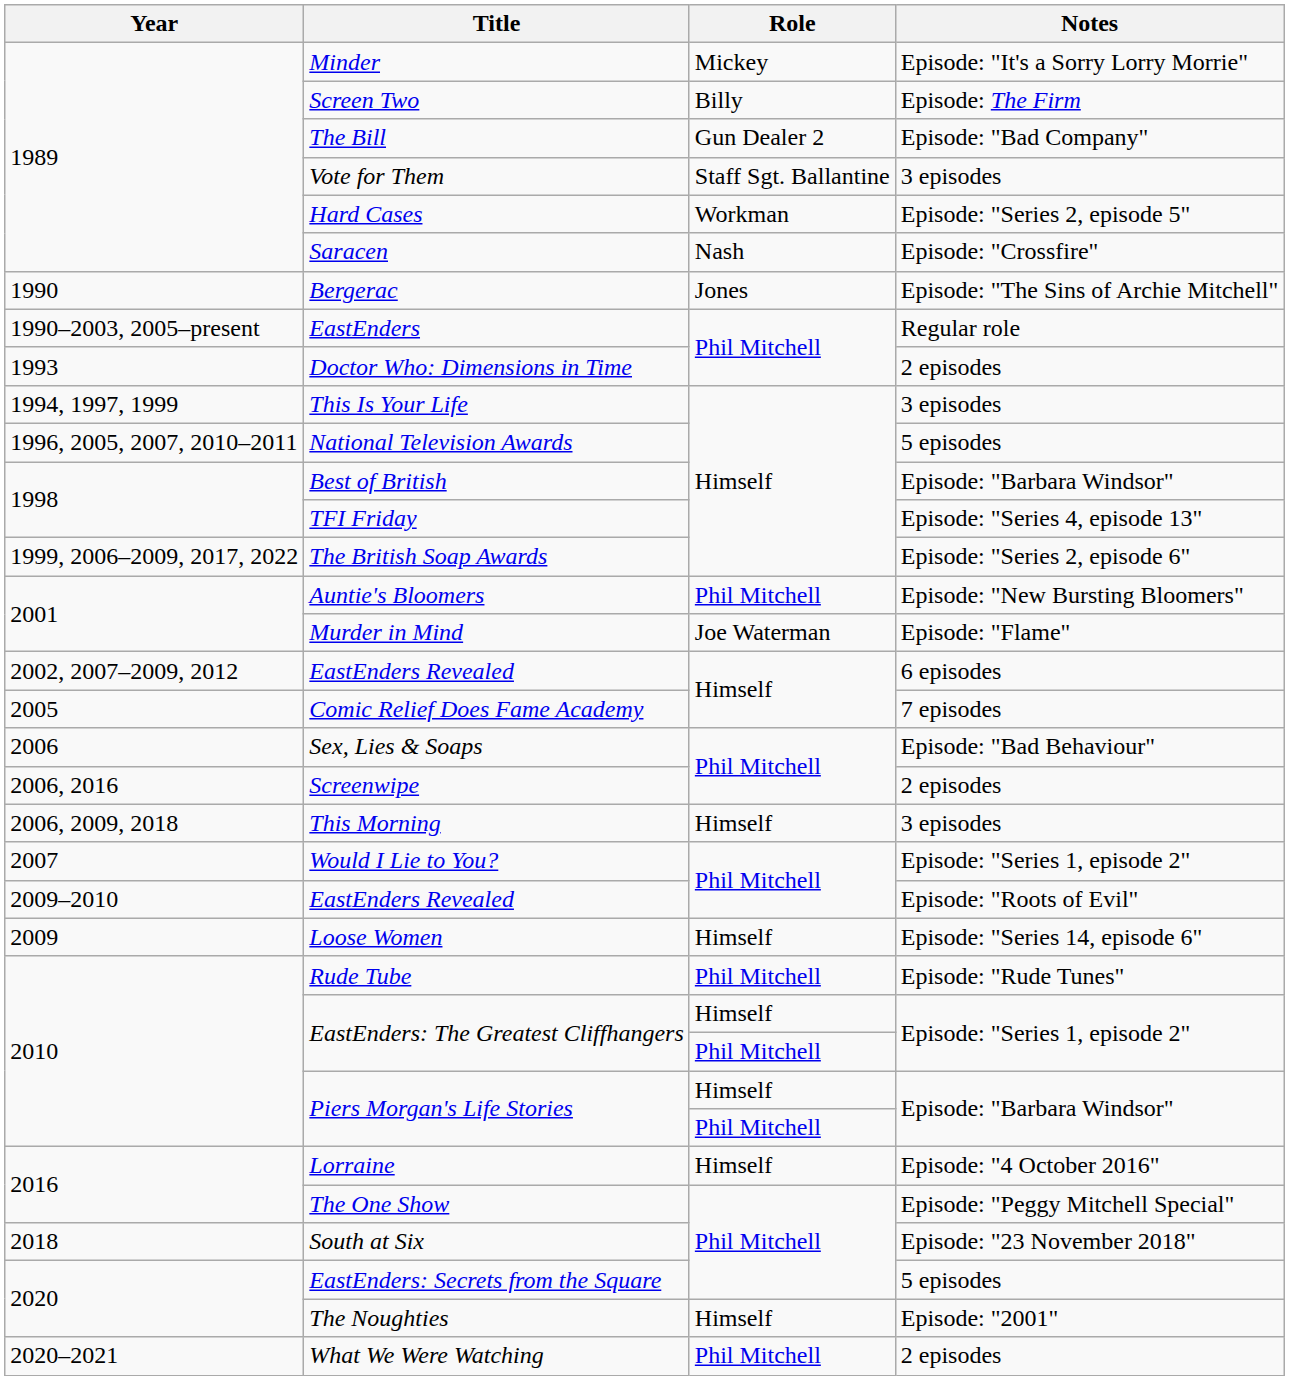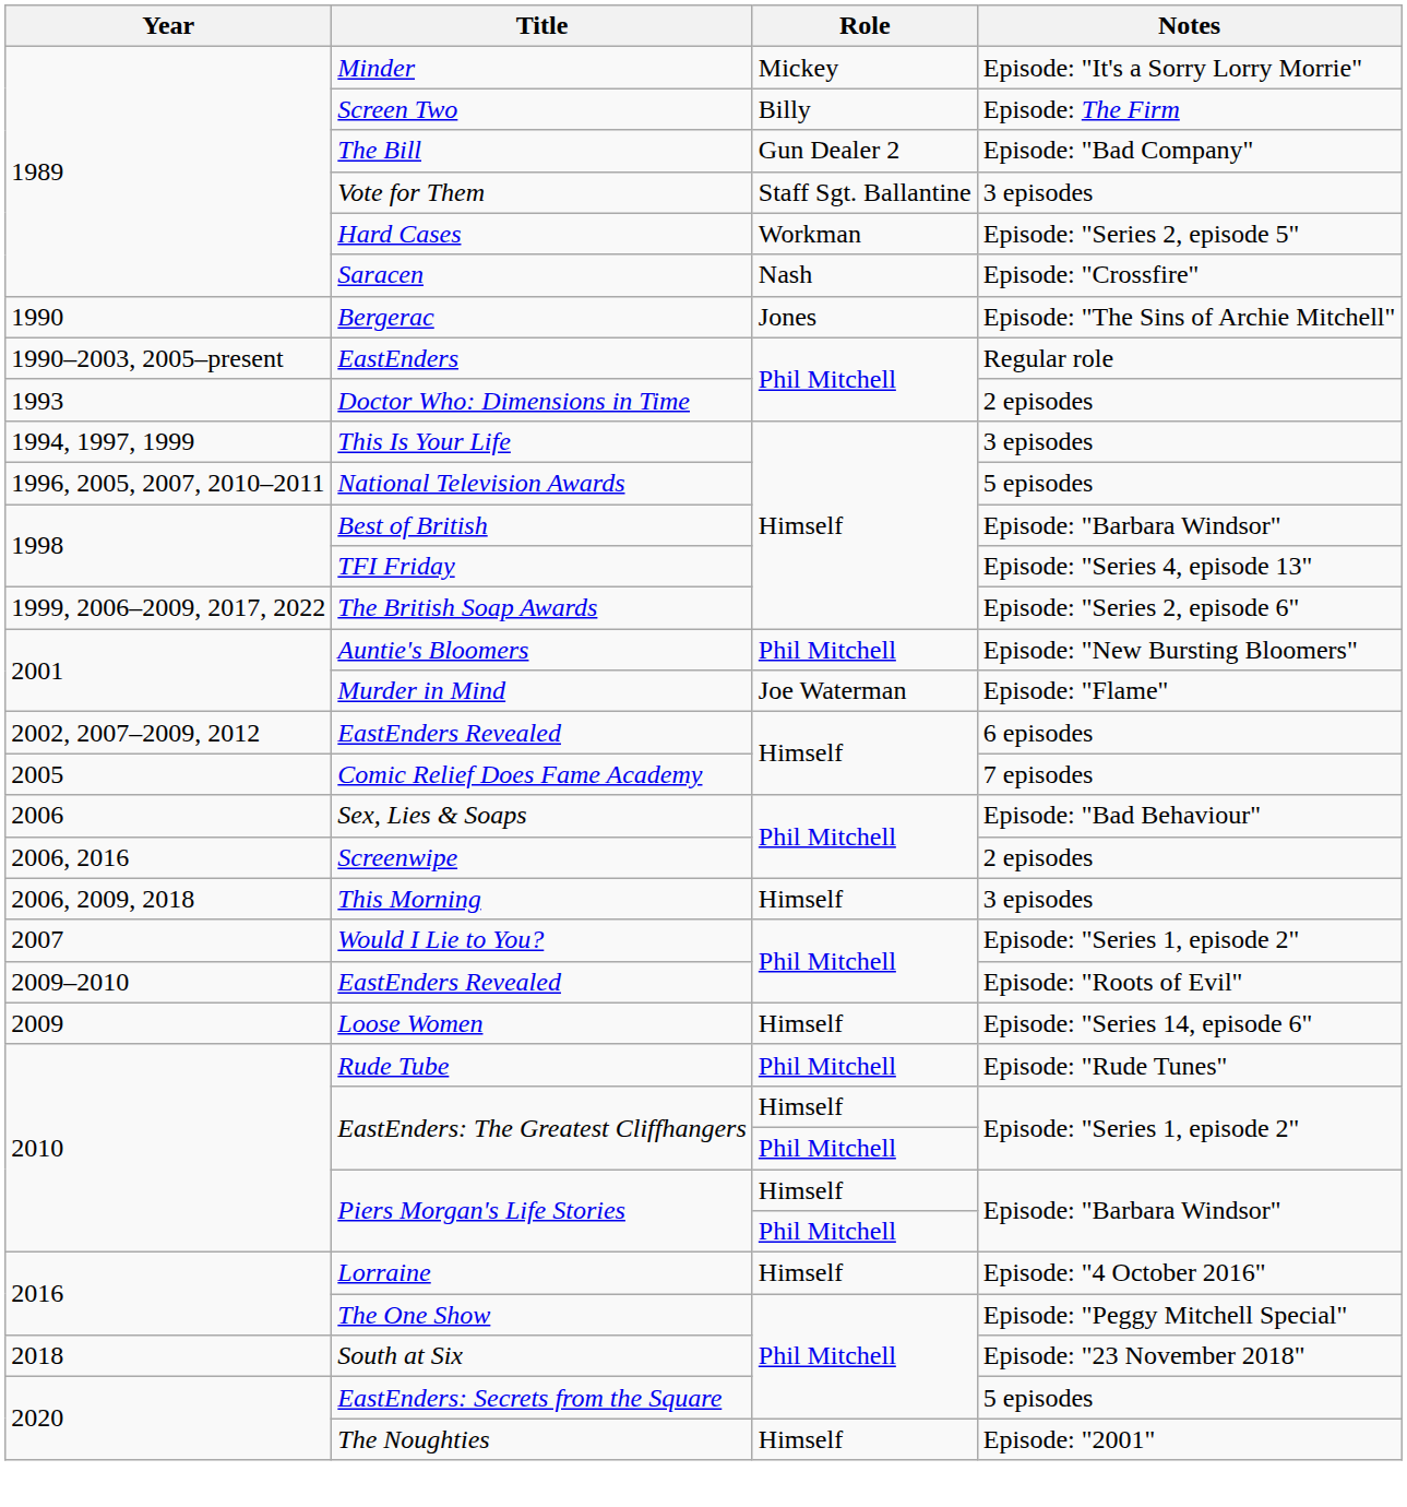- row: 2020–2021 | What We Were Watching | Phil Mitchell | 2 episodes
